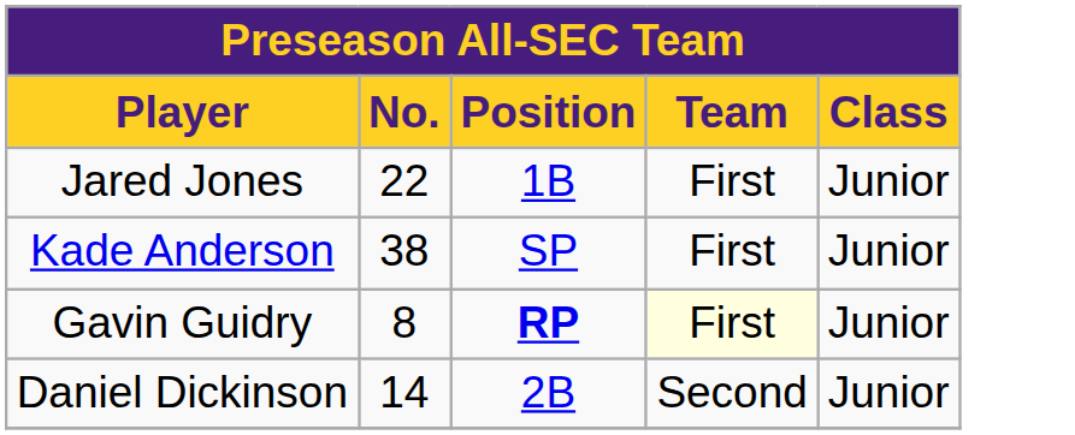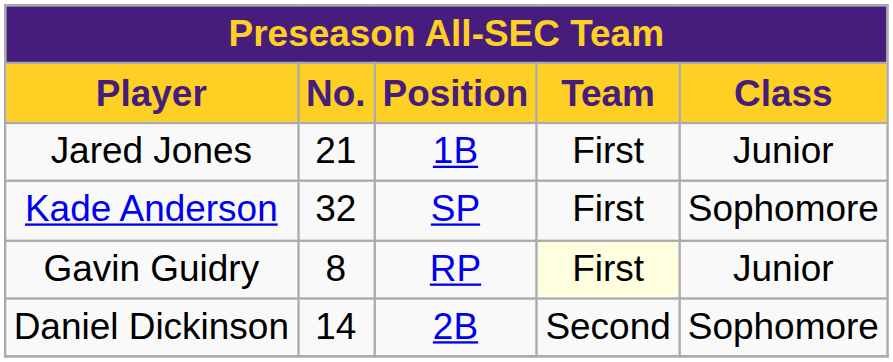Jared Jones | No.: 22 -> 21
Kade Anderson | No.: 38 -> 32
Kade Anderson | Class: Junior -> Sophomore
Gavin Guidry | Position: bold -> normal
Daniel Dickinson | Class: Junior -> Sophomore
